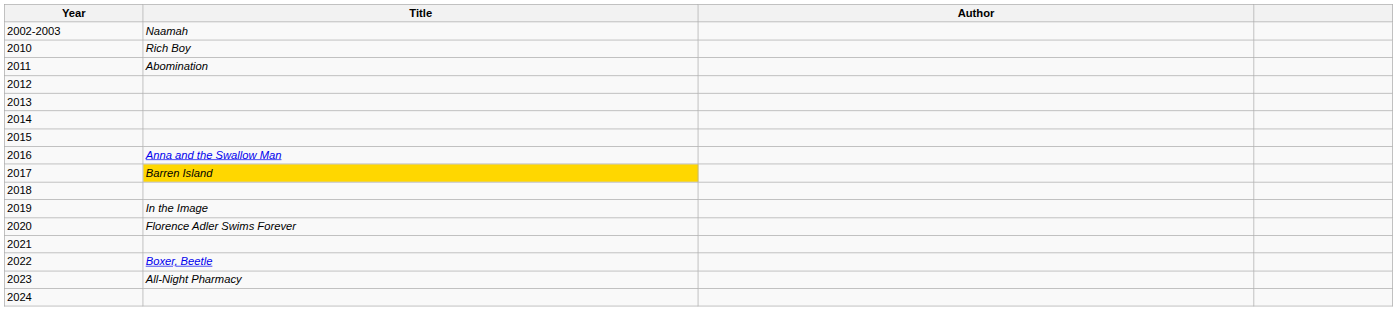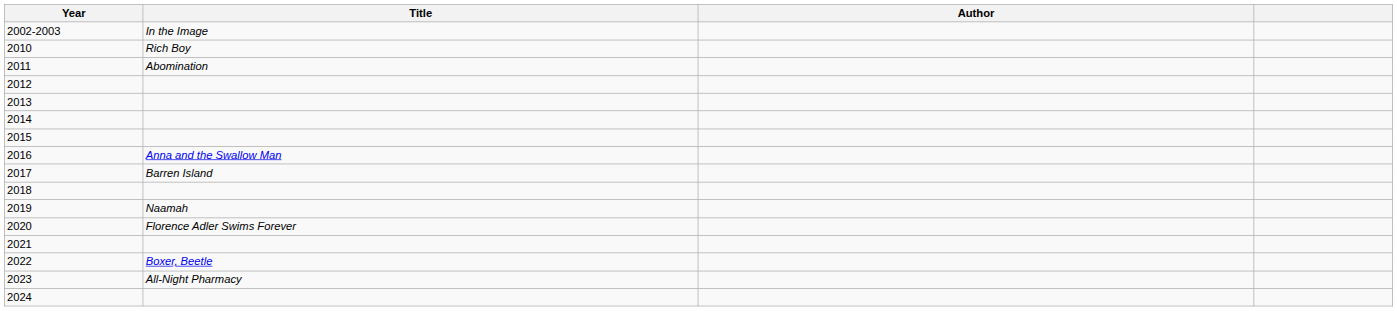2002-2003 | Title: Naamah -> In the Image
2017 | Title: gold background -> no background
2019 | Title: In the Image -> Naamah
